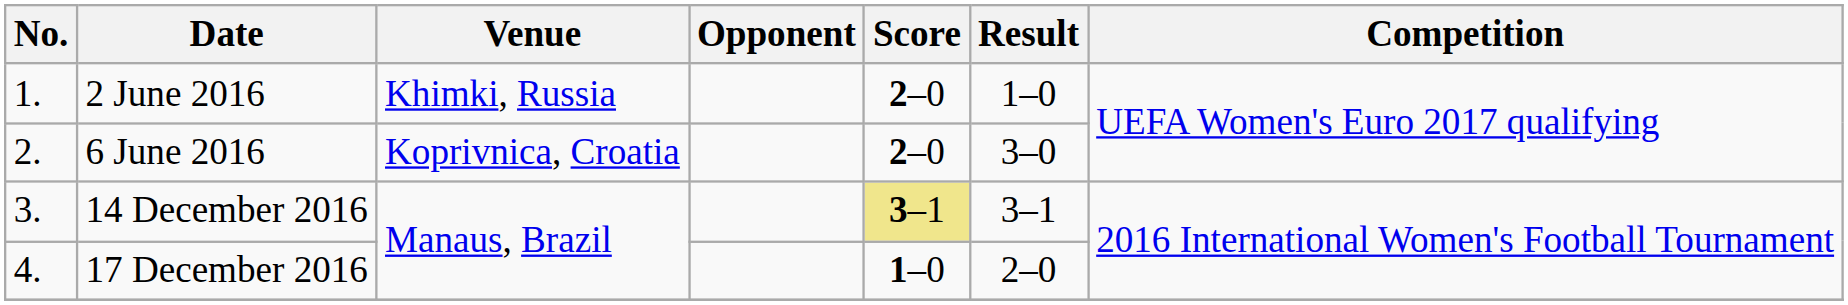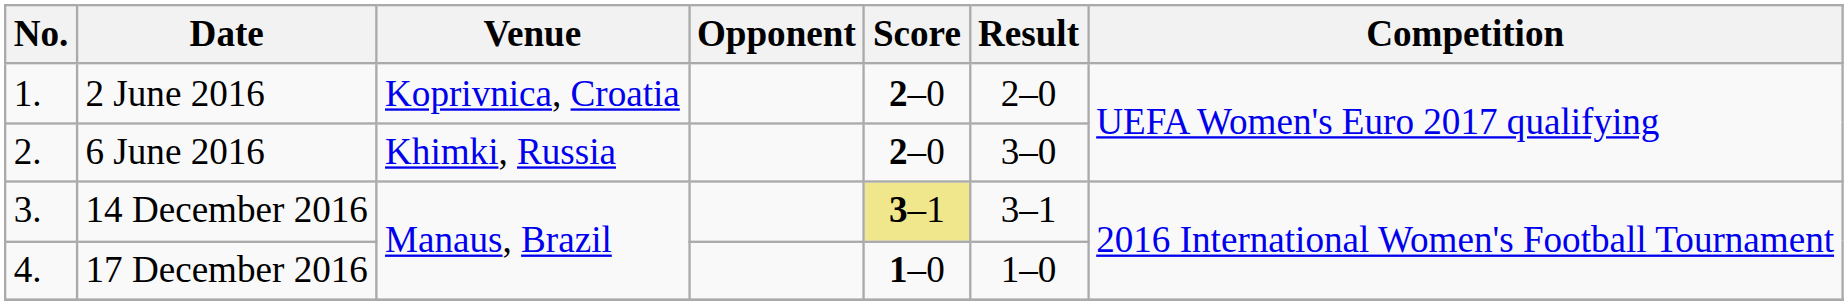2 June 2016 | Venue: Khimki, Russia -> Koprivnica, Croatia
2 June 2016 | Result: 1–0 -> 2–0
6 June 2016 | Venue: Koprivnica, Croatia -> Khimki, Russia
17 December 2016 | Result: 2–0 -> 1–0
